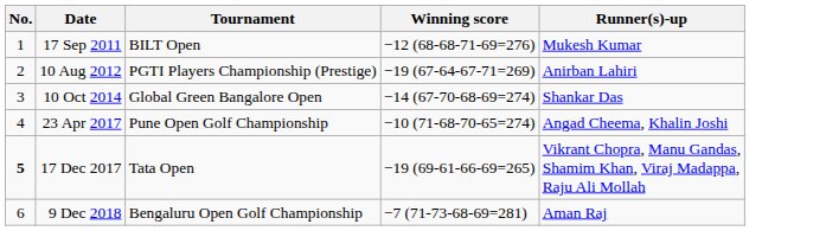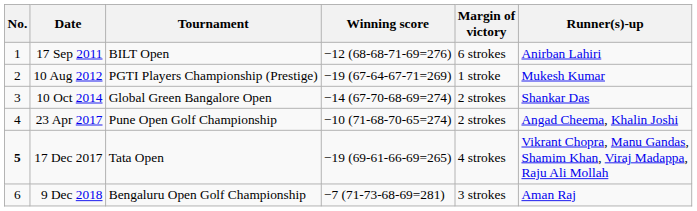+ column: Margin of victory | 6 strokes | 1 stroke | 2 strokes | 2 strokes | 4 strokes | 3 strokes
17 Sep 2011 | Runner(s)-up: Mukesh Kumar -> Anirban Lahiri
10 Aug 2012 | Runner(s)-up: Anirban Lahiri -> Mukesh Kumar
